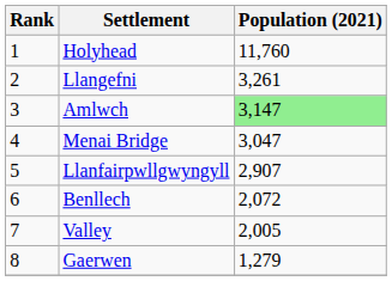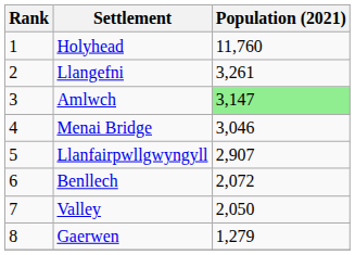Menai Bridge | Population (2021): 3,047 -> 3,046
Valley | Population (2021): 2,005 -> 2,050
